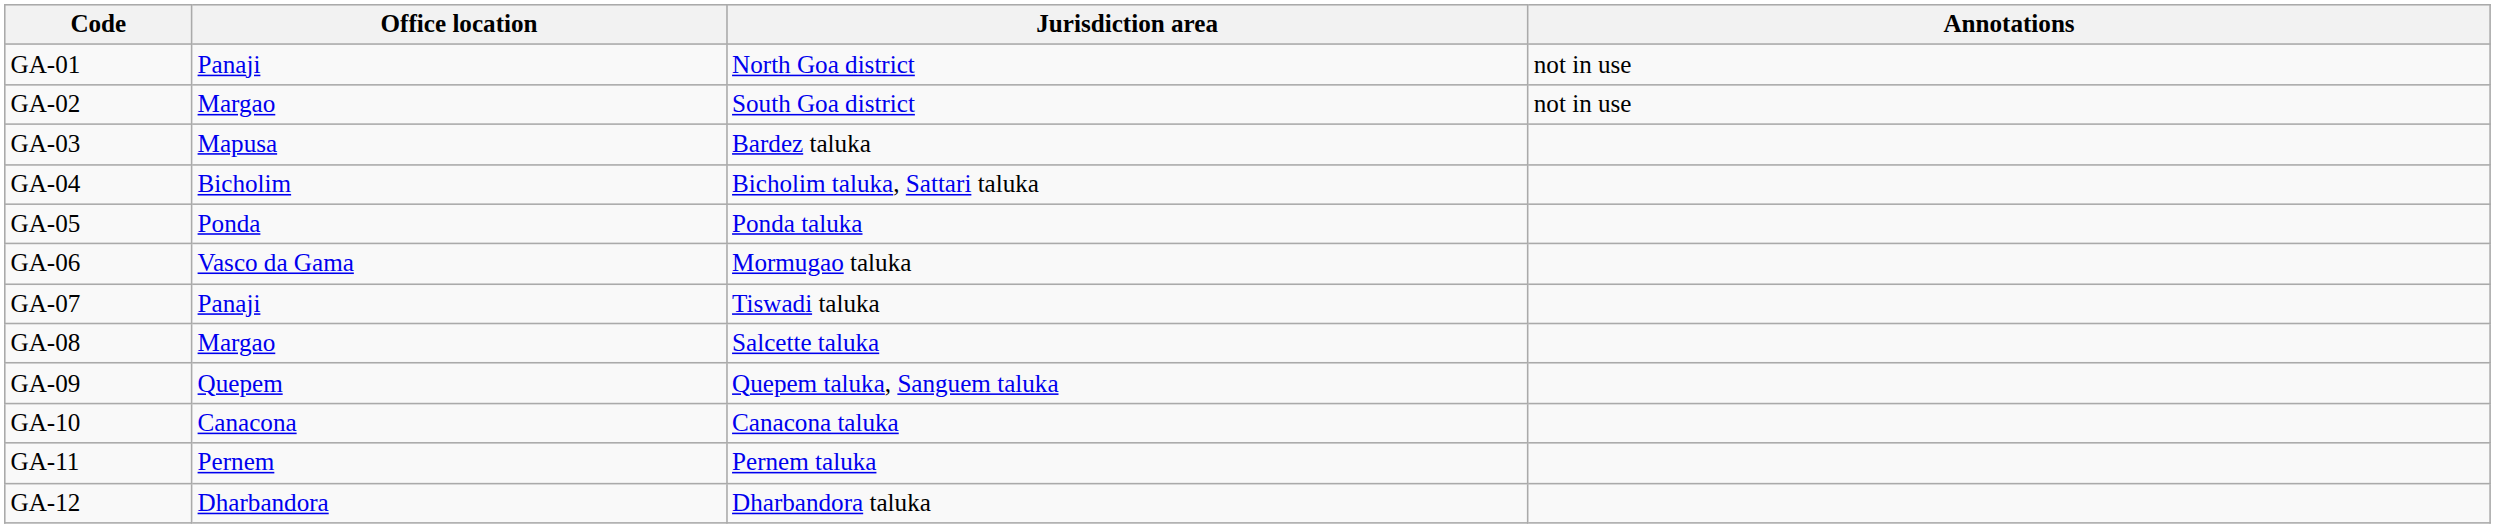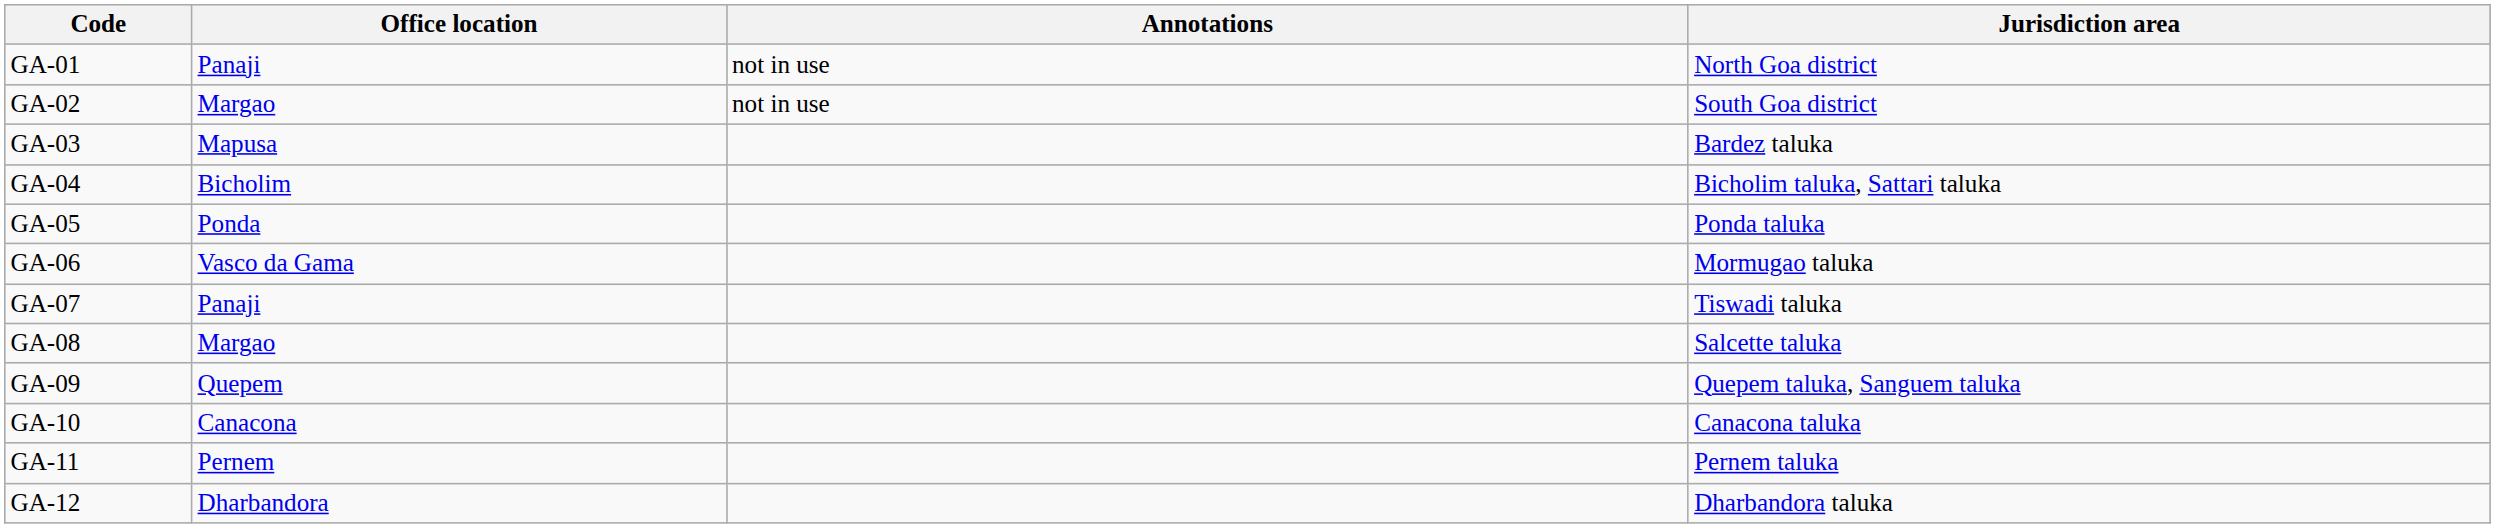columns swapped: Jurisdiction area <-> Annotations
